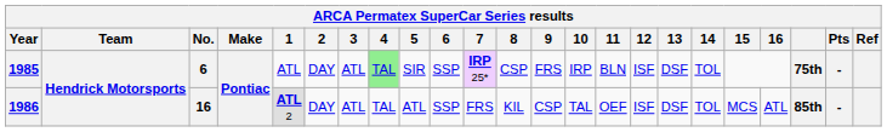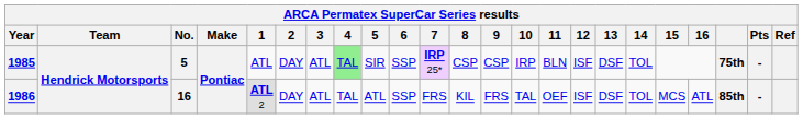1985 | No.: 6 -> 5
1985 | 9: FRS -> CSP
1986 | 9: CSP -> FRS
